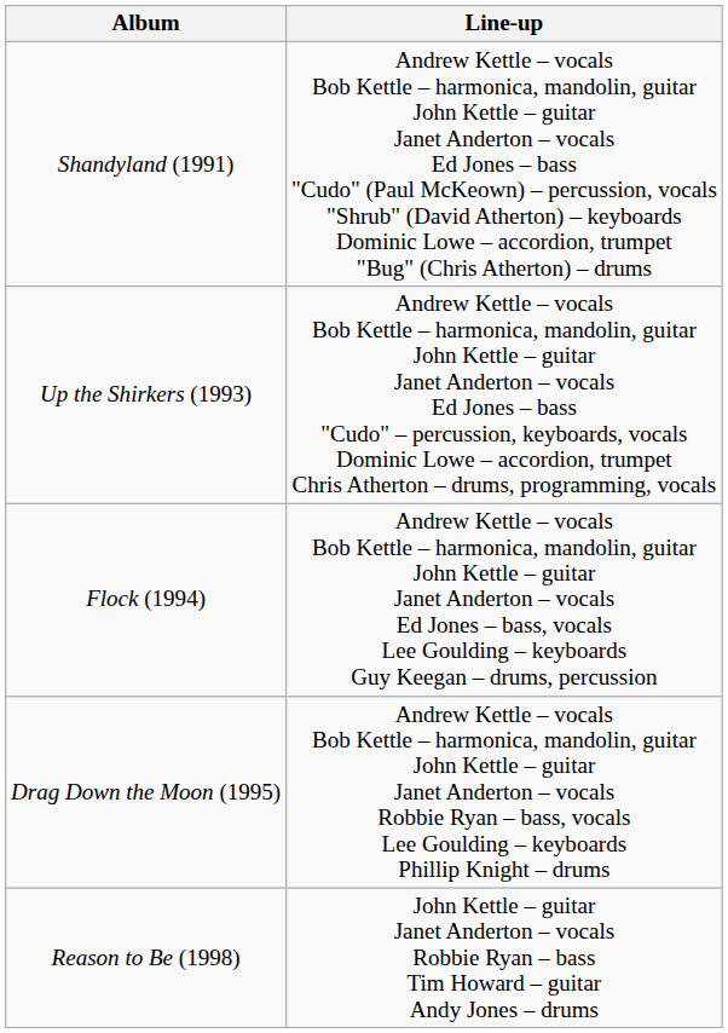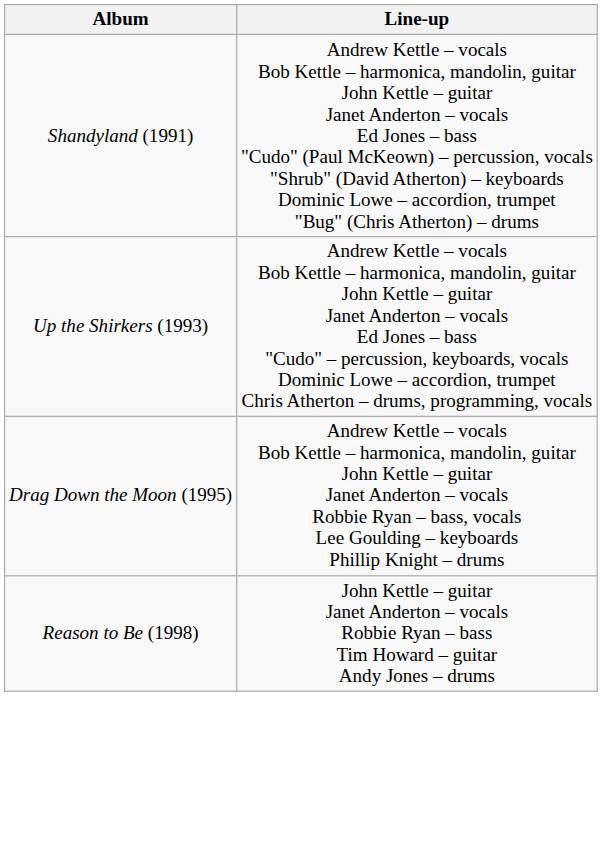- row: Flock (1994) | Andrew Kettle – vocals Bob Kettle – harmonica, mandolin, guitar John Kettle – guitar Janet Anderton – vocals Ed Jones – bass, vocals Lee Goulding – keyboards Guy Keegan – drums, percussion
